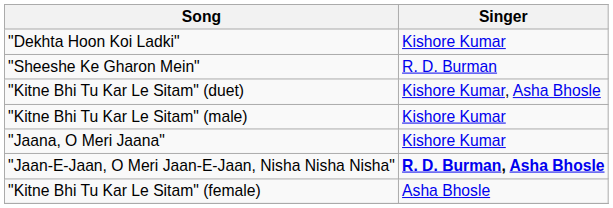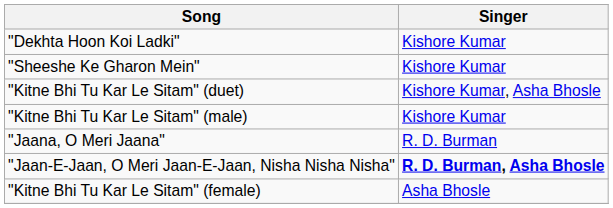"Sheeshe Ke Gharon Mein" | Singer: R. D. Burman -> Kishore Kumar
"Jaana, O Meri Jaana" | Singer: Kishore Kumar -> R. D. Burman
